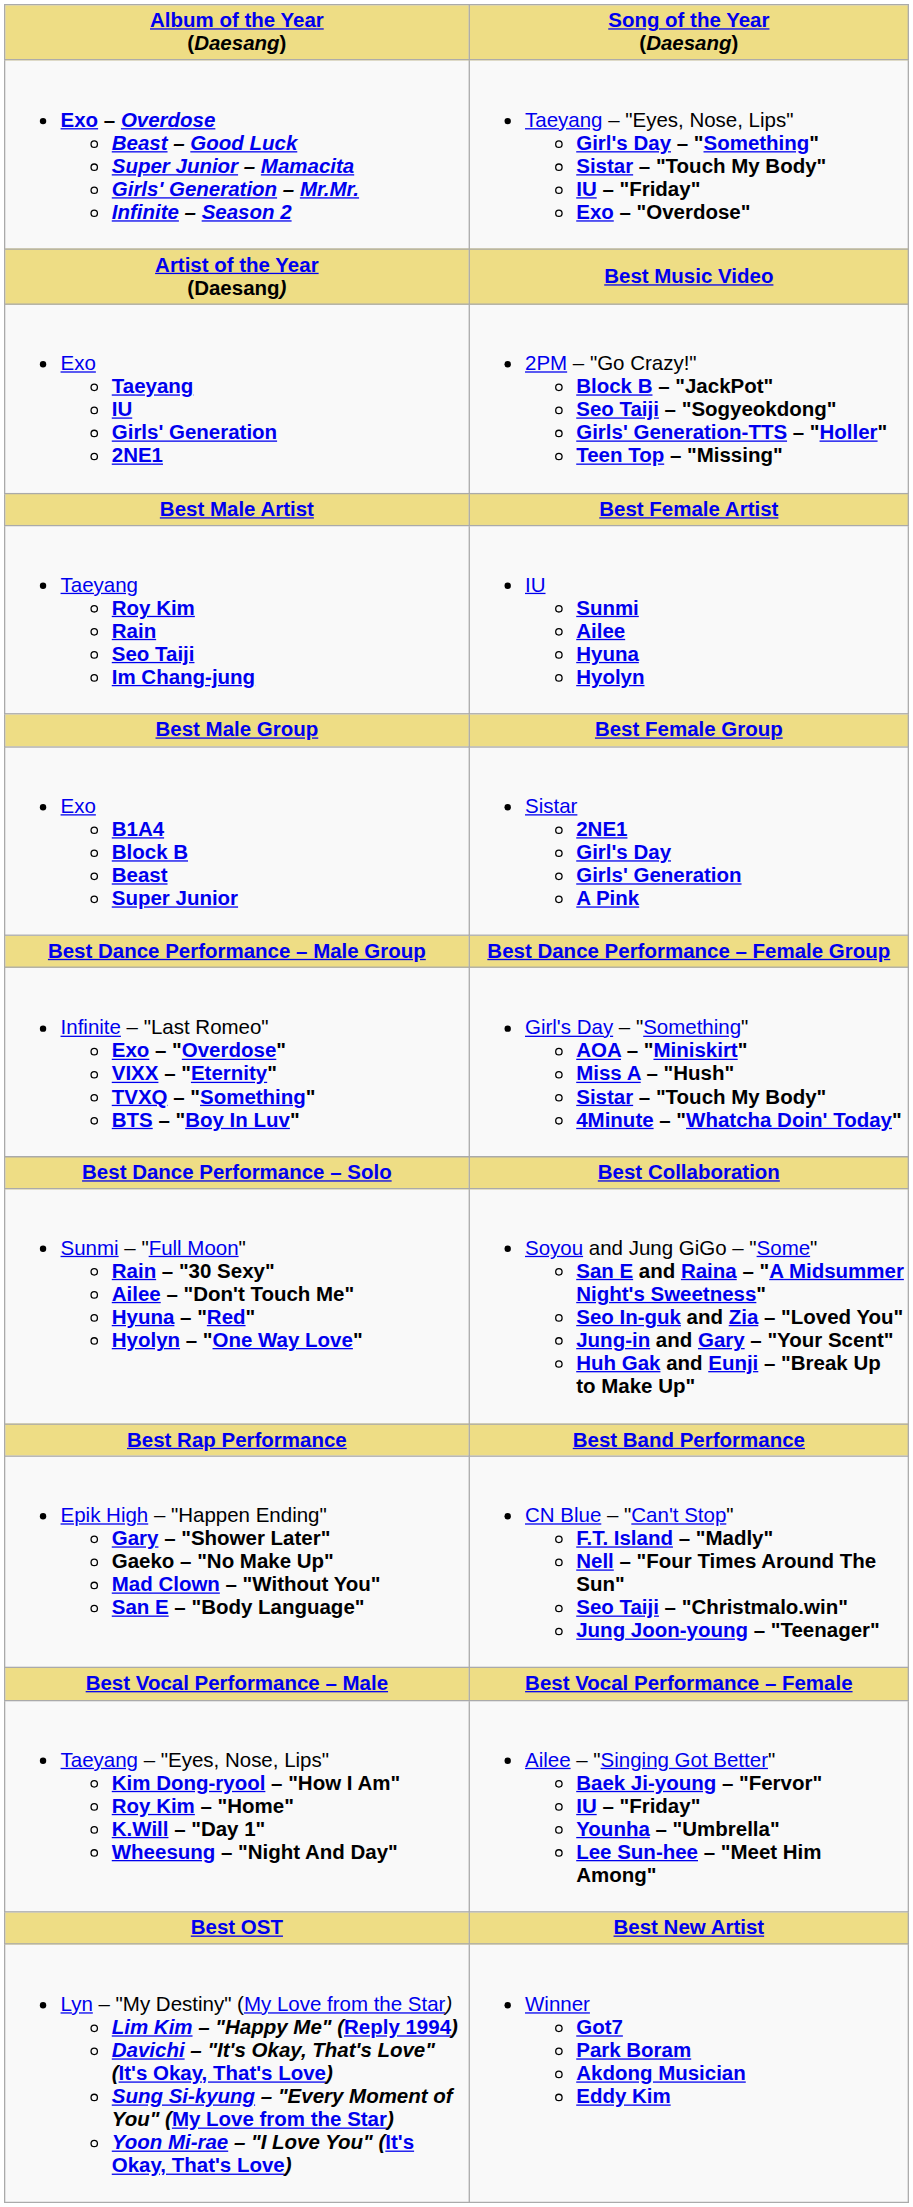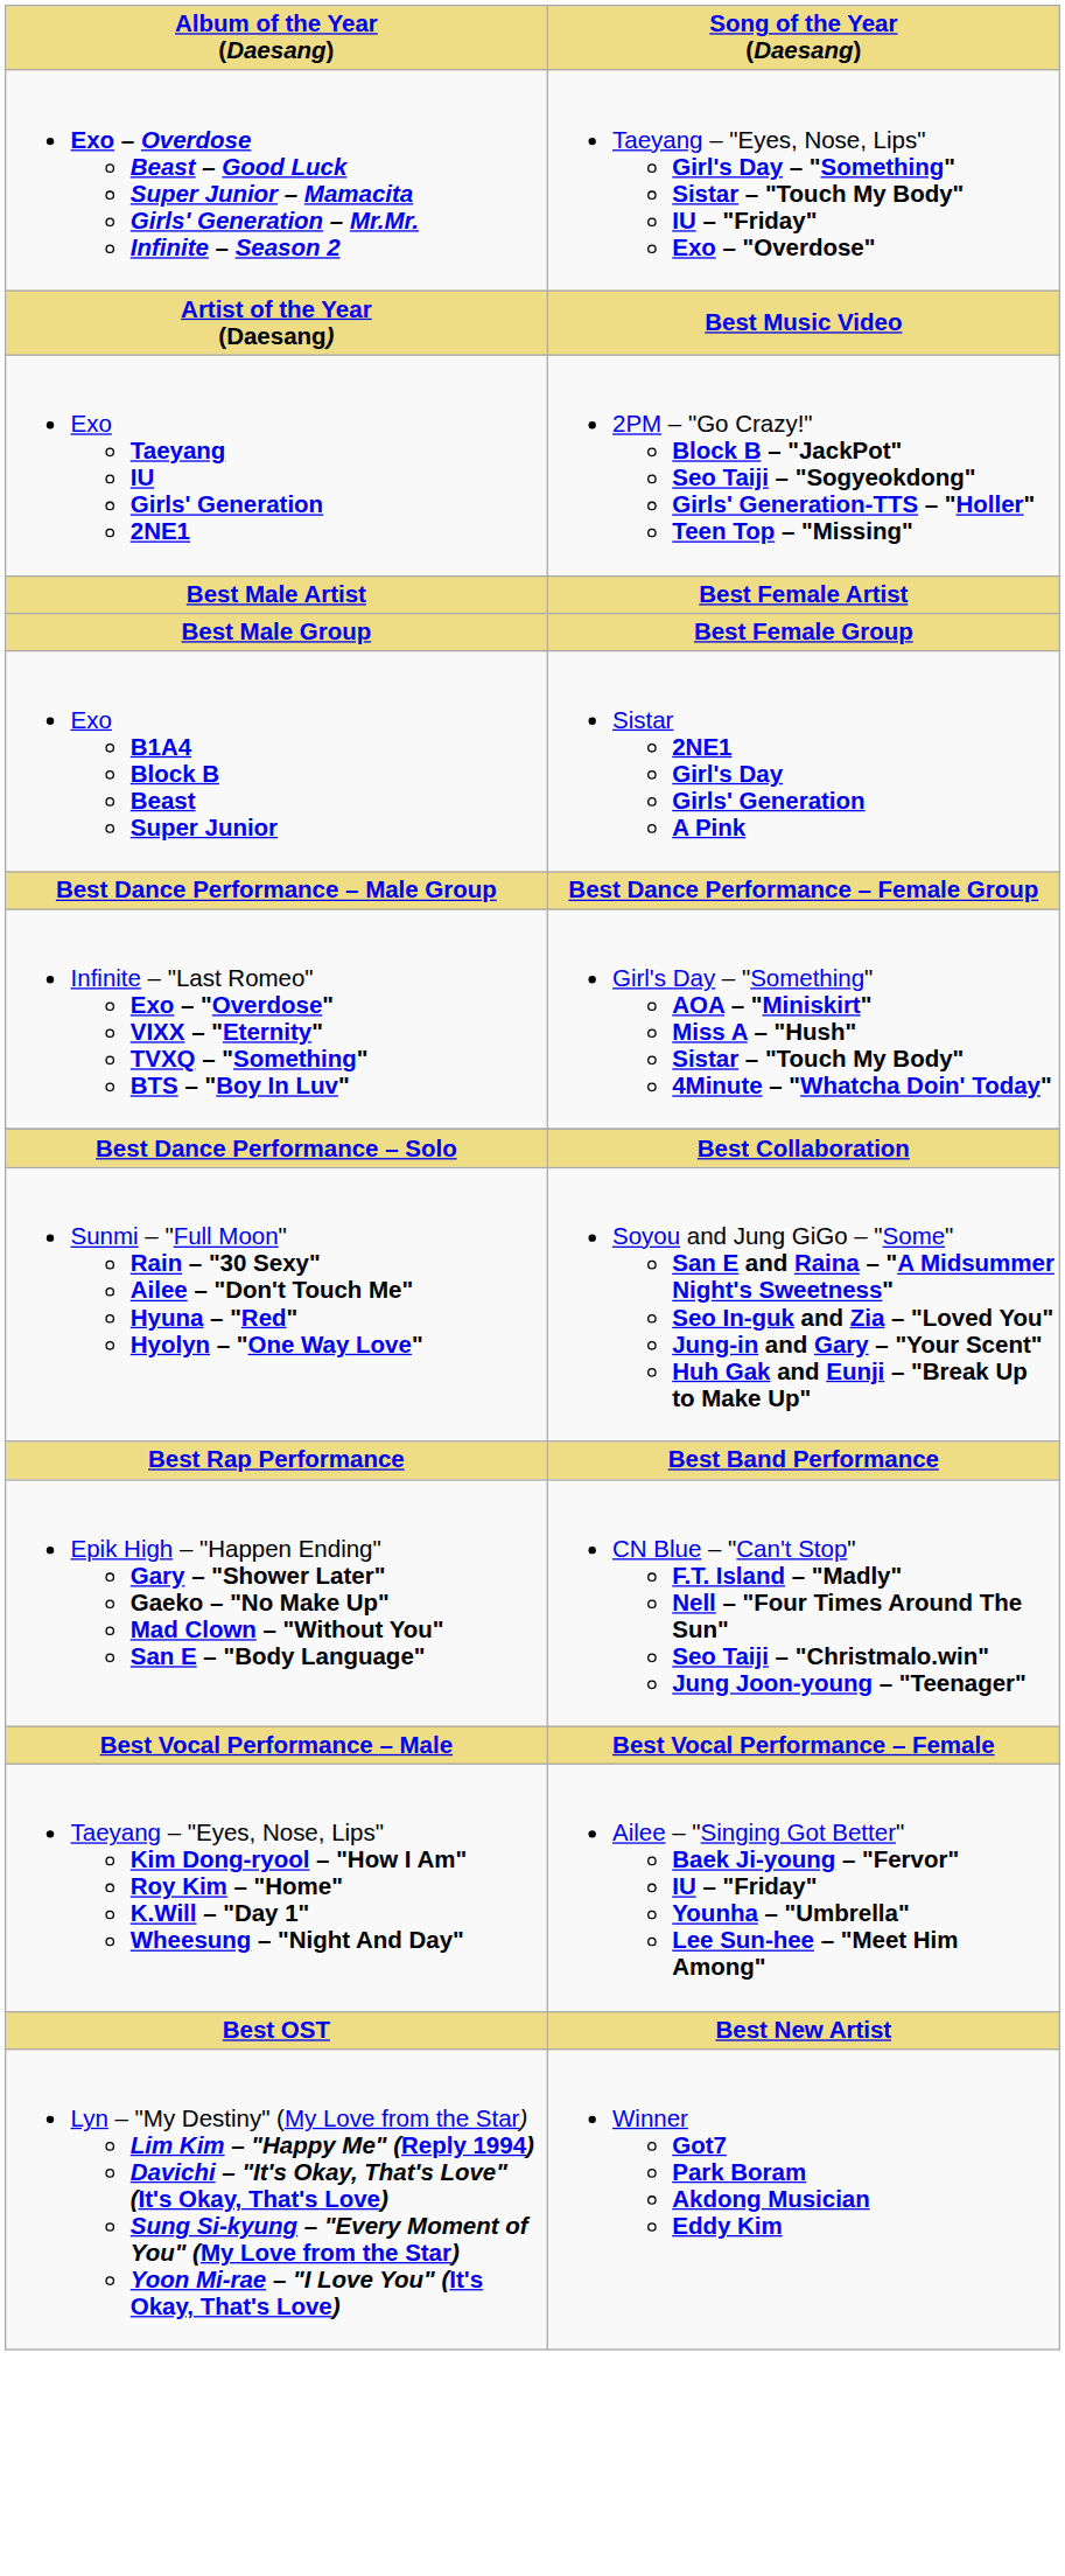- row: Taeyang Roy Kim Rain Seo Taiji Im Chang-jung | IU Sunmi Ailee Hyuna Hyolyn
